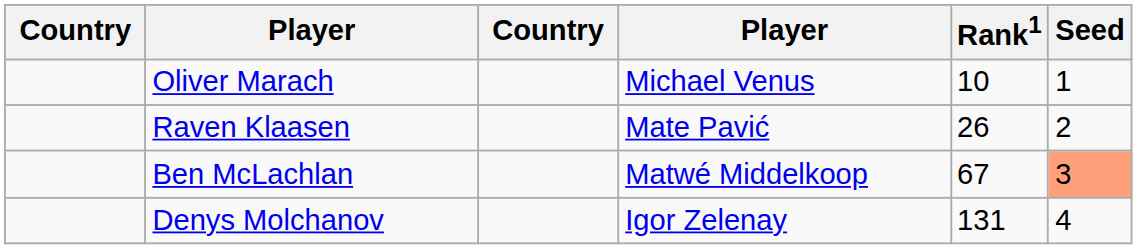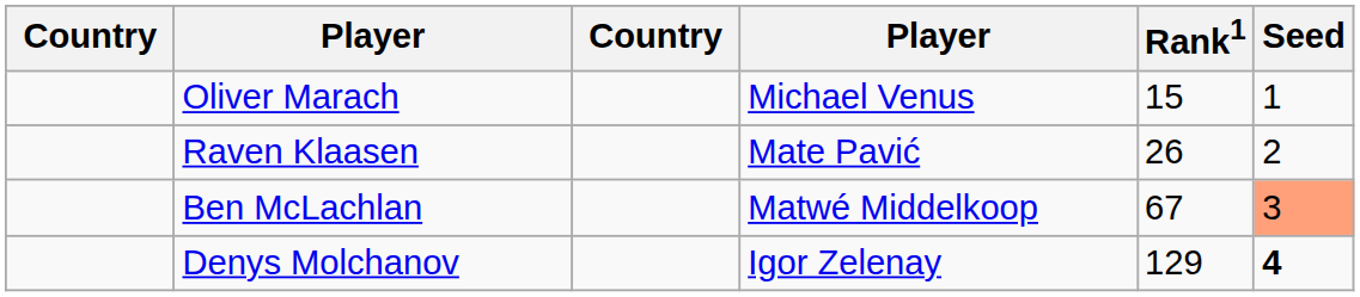Oliver Marach | Rank1: 10 -> 15
Denys Molchanov | Rank1: 131 -> 129
Denys Molchanov | Seed: normal -> bold
